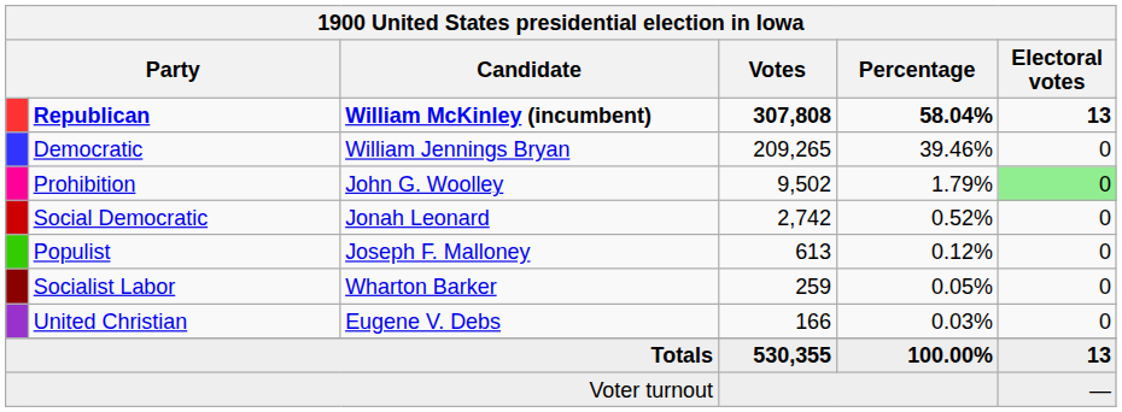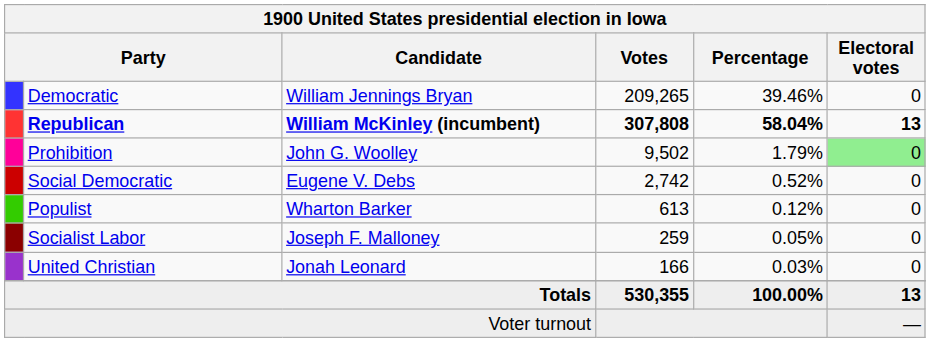rows swapped: Republican <-> Democratic
Social Democratic | Candidate: Jonah Leonard -> Eugene V. Debs
Populist | Candidate: Joseph F. Malloney -> Wharton Barker
Socialist Labor | Candidate: Wharton Barker -> Joseph F. Malloney
United Christian | Candidate: Eugene V. Debs -> Jonah Leonard
